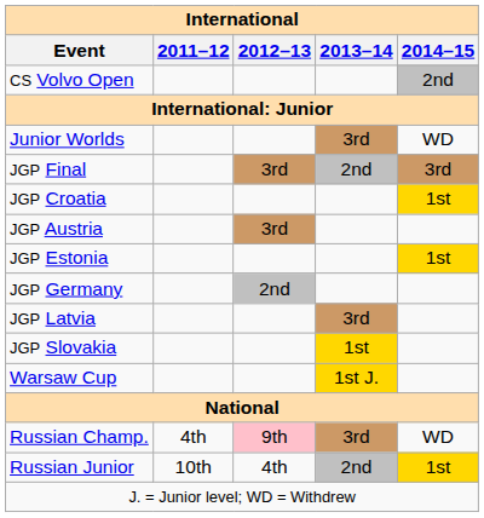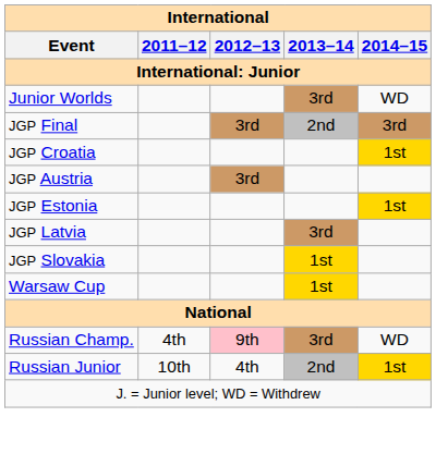- row: CS Volvo Open | 2nd
- row: JGP Germany | 2nd
Warsaw Cup | 2013–14: 1st J. -> 1st
